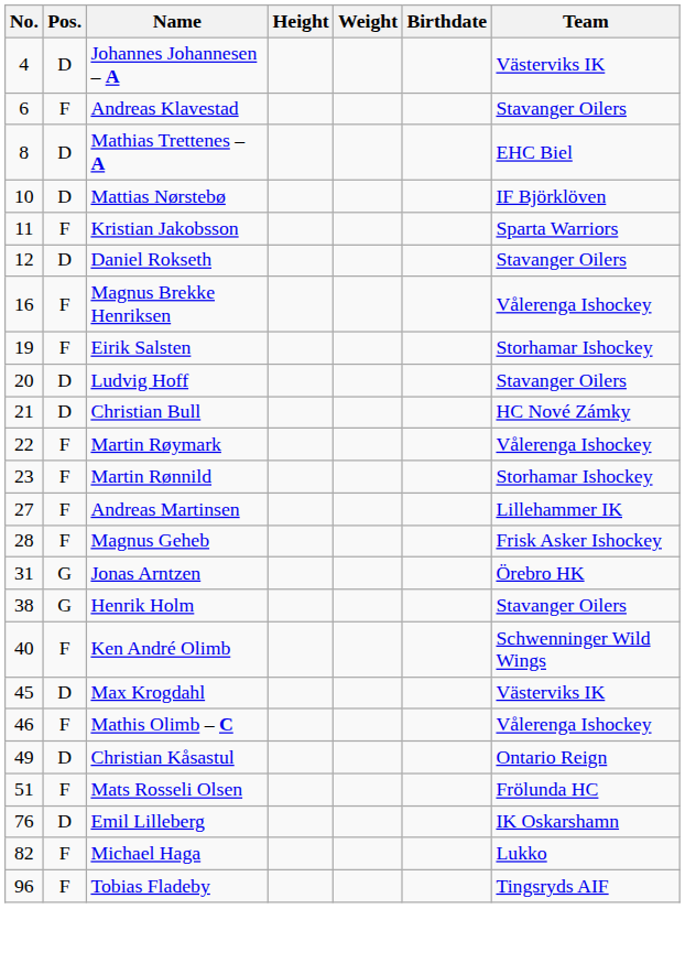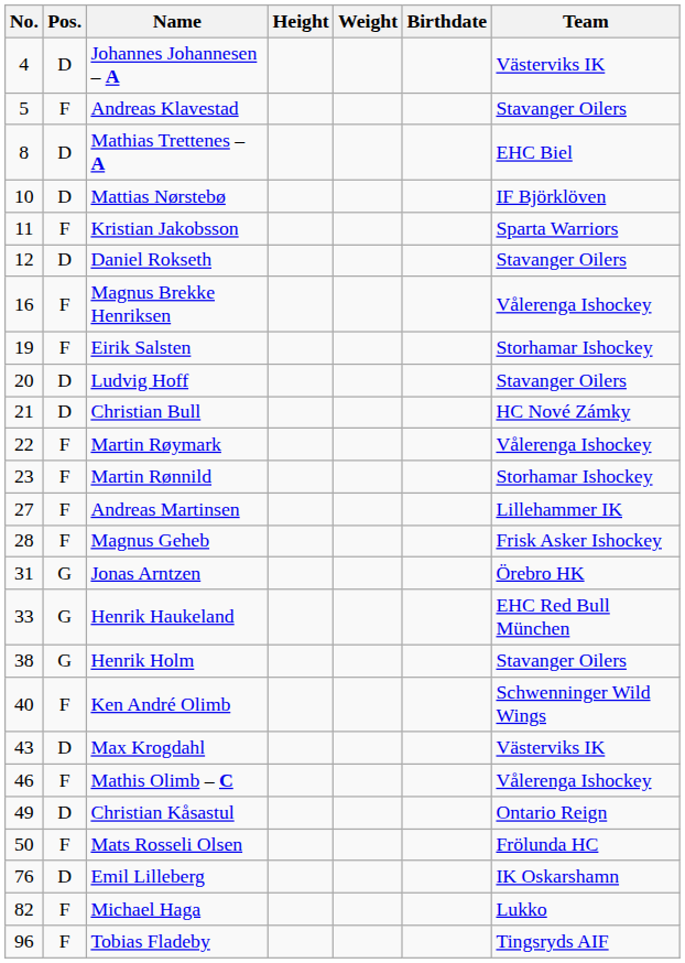Andreas Klavestad | No.: 6 -> 5
+ row: 33 | G | Henrik Haukeland | EHC Red Bull München
Max Krogdahl | No.: 45 -> 43
Mats Rosseli Olsen | No.: 51 -> 50
